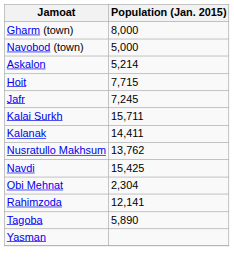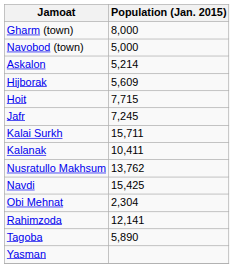+ row: Hijborak | 5,609
Kalanak | Population (Jan. 2015): 14,411 -> 10,411
